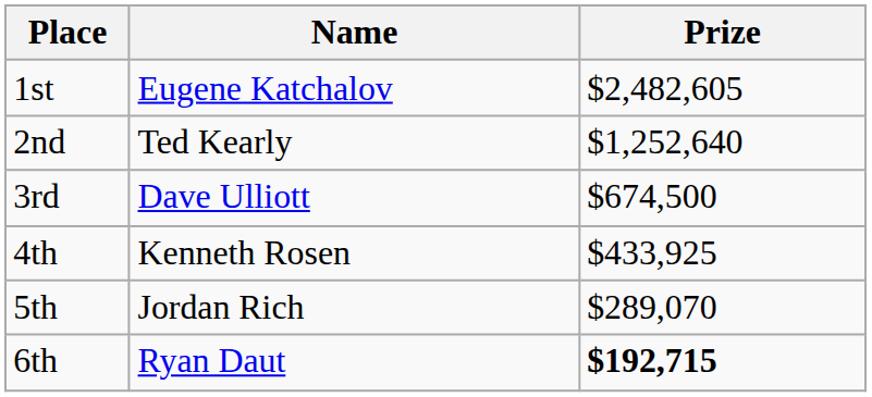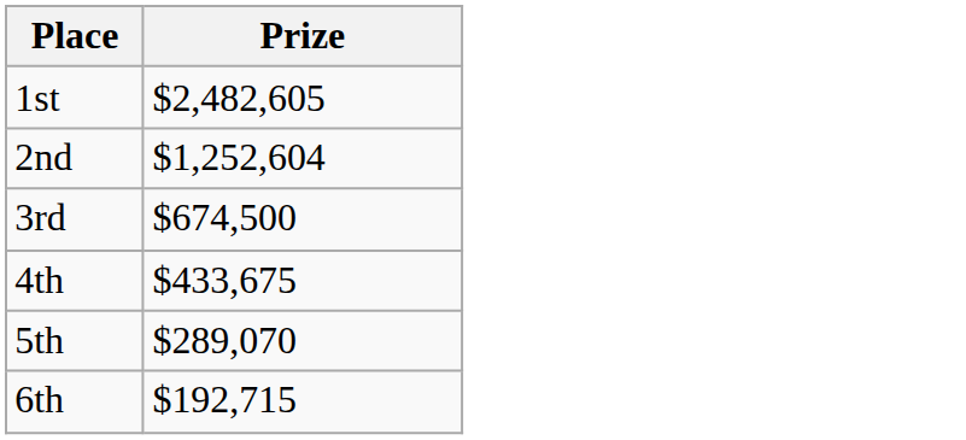- column: Name | Eugene Katchalov | Ted Kearly | Dave Ulliott | Kenneth Rosen | Jordan Rich | Ryan Daut
2nd | Prize: $1,252,640 -> $1,252,604
4th | Prize: $433,925 -> $433,675
6th | Prize: bold -> normal
